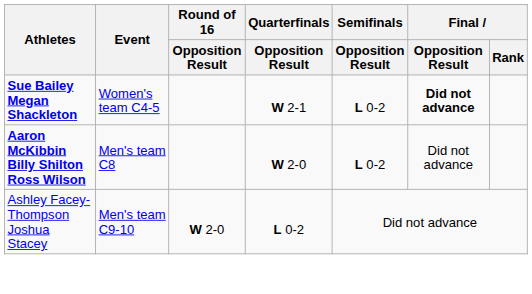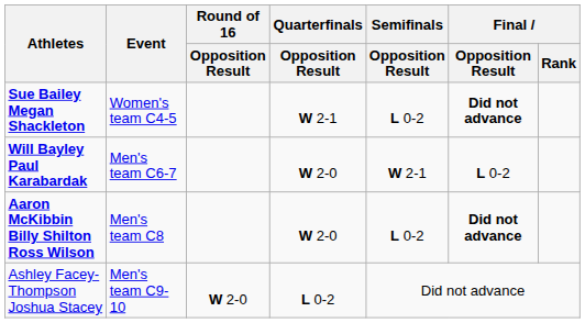+ row: Will Bayley Paul Karabardak | Men's team C6-7 | W 2-0 | W 2-1 | L 0-2
Aaron McKibbin Billy Shilton Ross Wilson | Final / Opposition Result: normal -> bold
